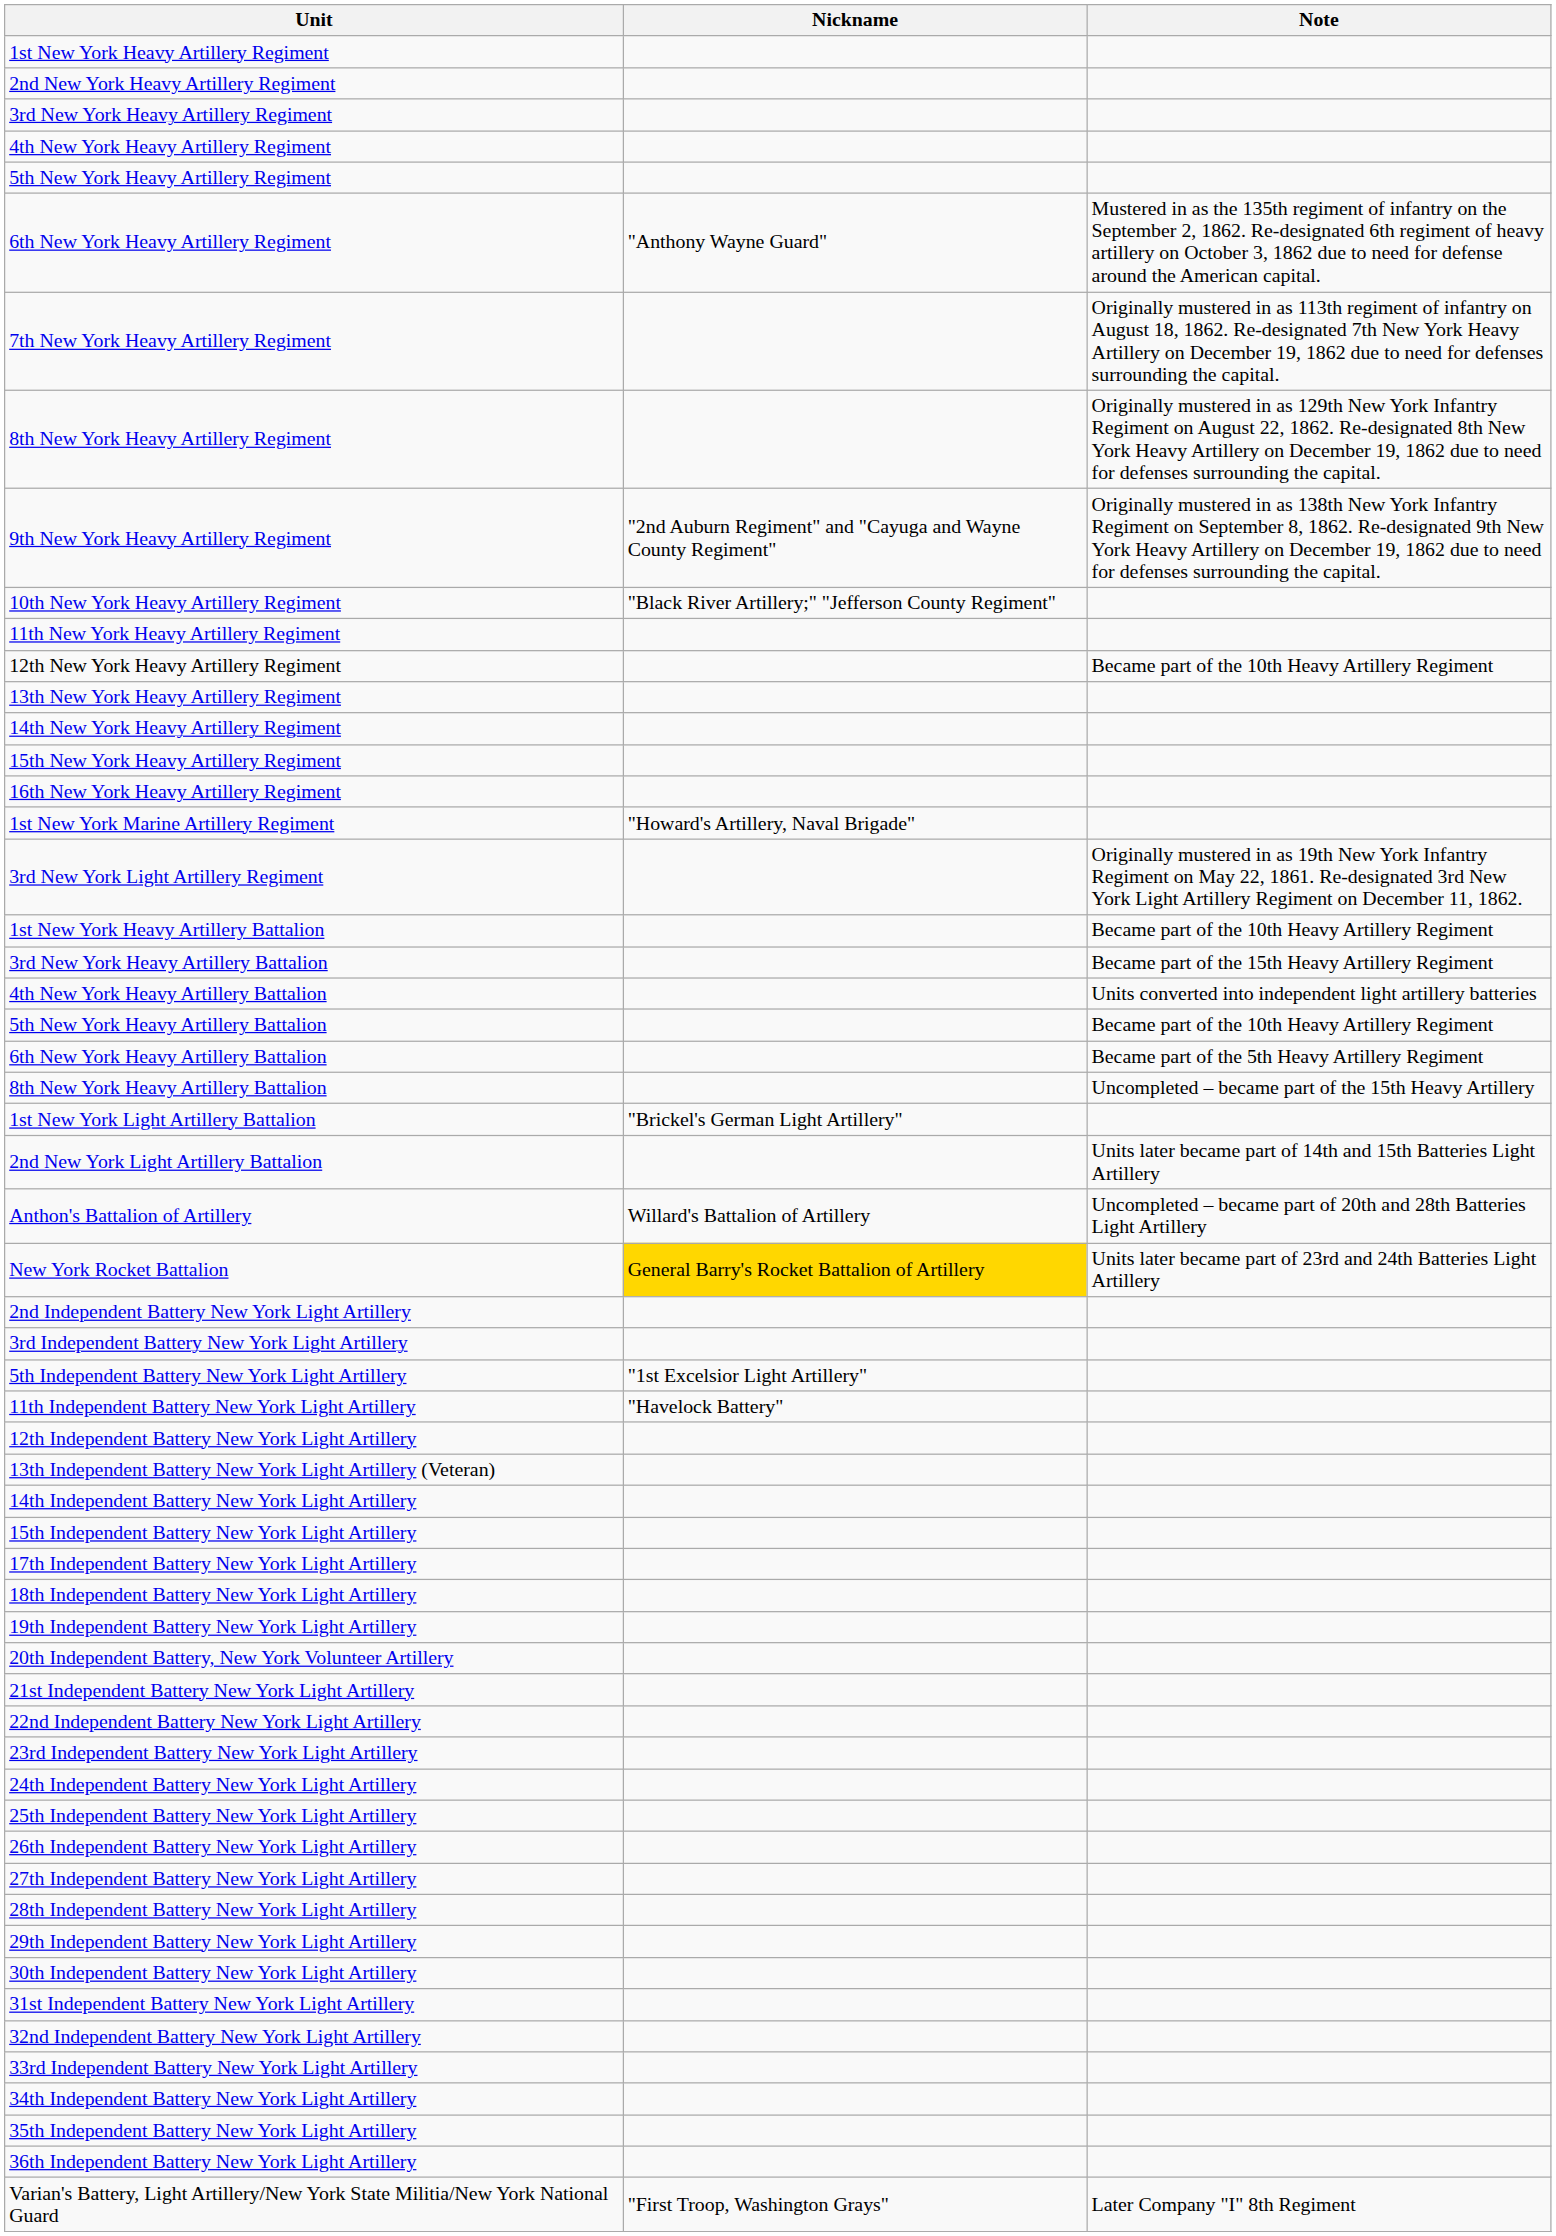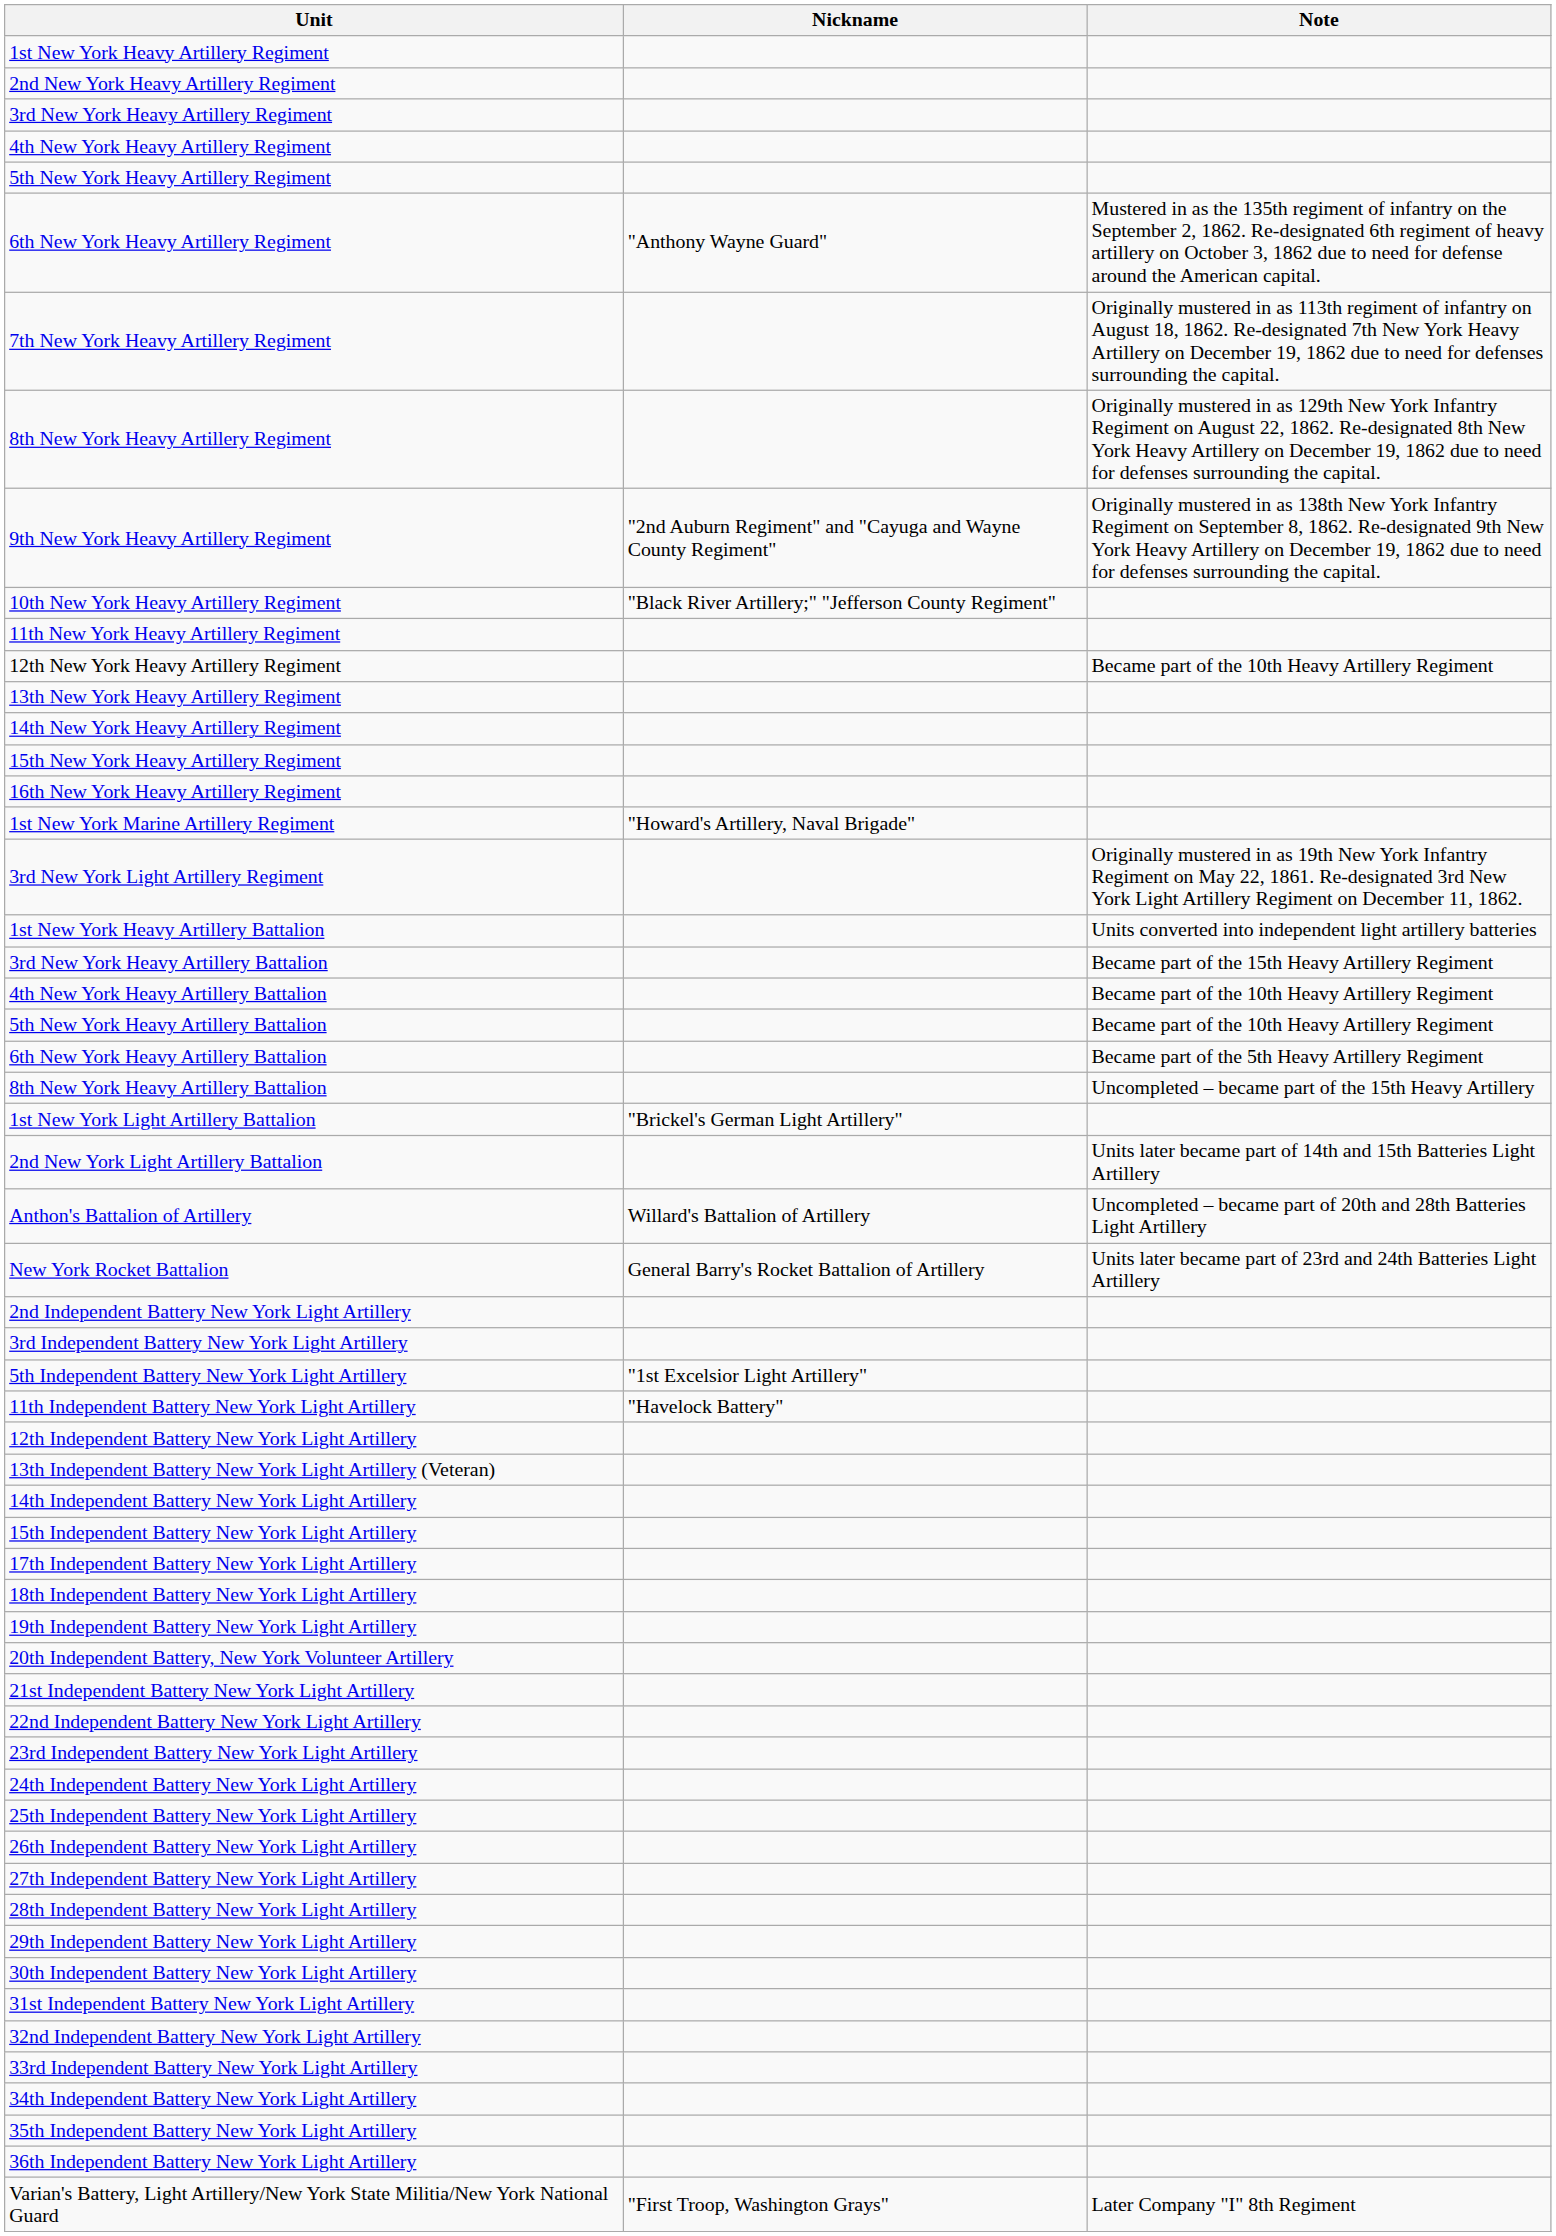1st New York Heavy Artillery Battalion | Note: Became part of the 10th Heavy Artillery Regiment -> Units converted into independent light artillery batteries
4th New York Heavy Artillery Battalion | Note: Units converted into independent light artillery batteries -> Became part of the 10th Heavy Artillery Regiment
New York Rocket Battalion | Nickname: gold background -> no background
